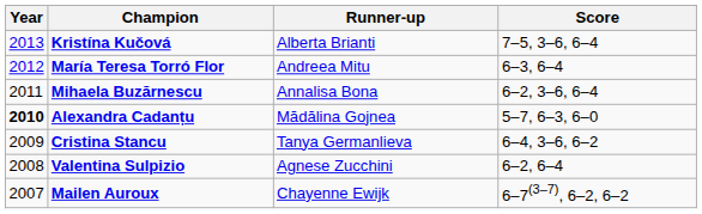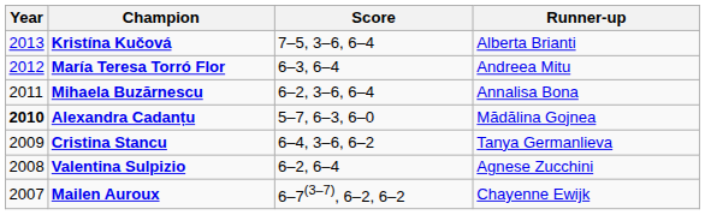columns swapped: Runner-up <-> Score
